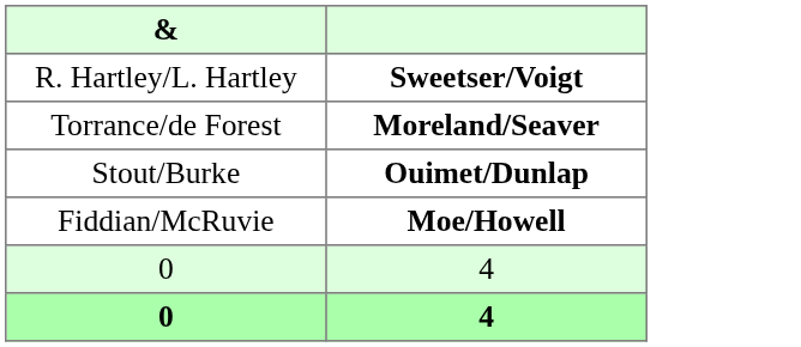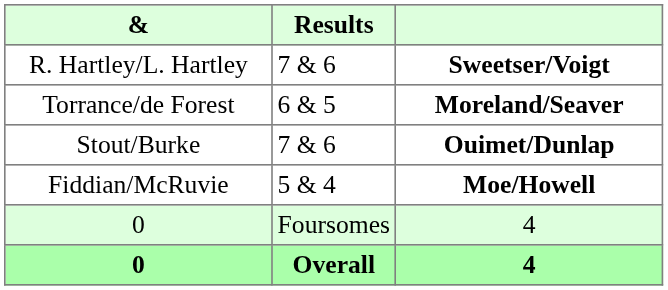+ column: Results | 7 & 6 | 6 & 5 | 7 & 6 | 5 & 4 | Foursomes | Overall
